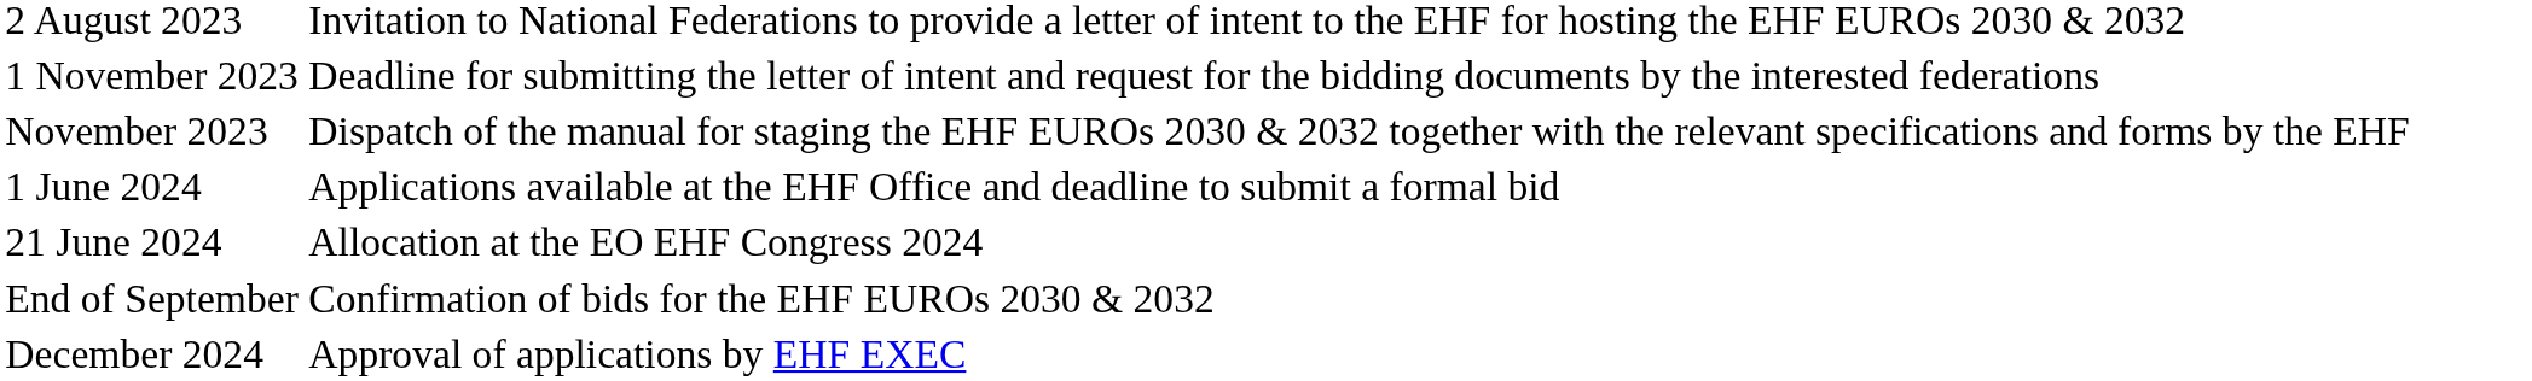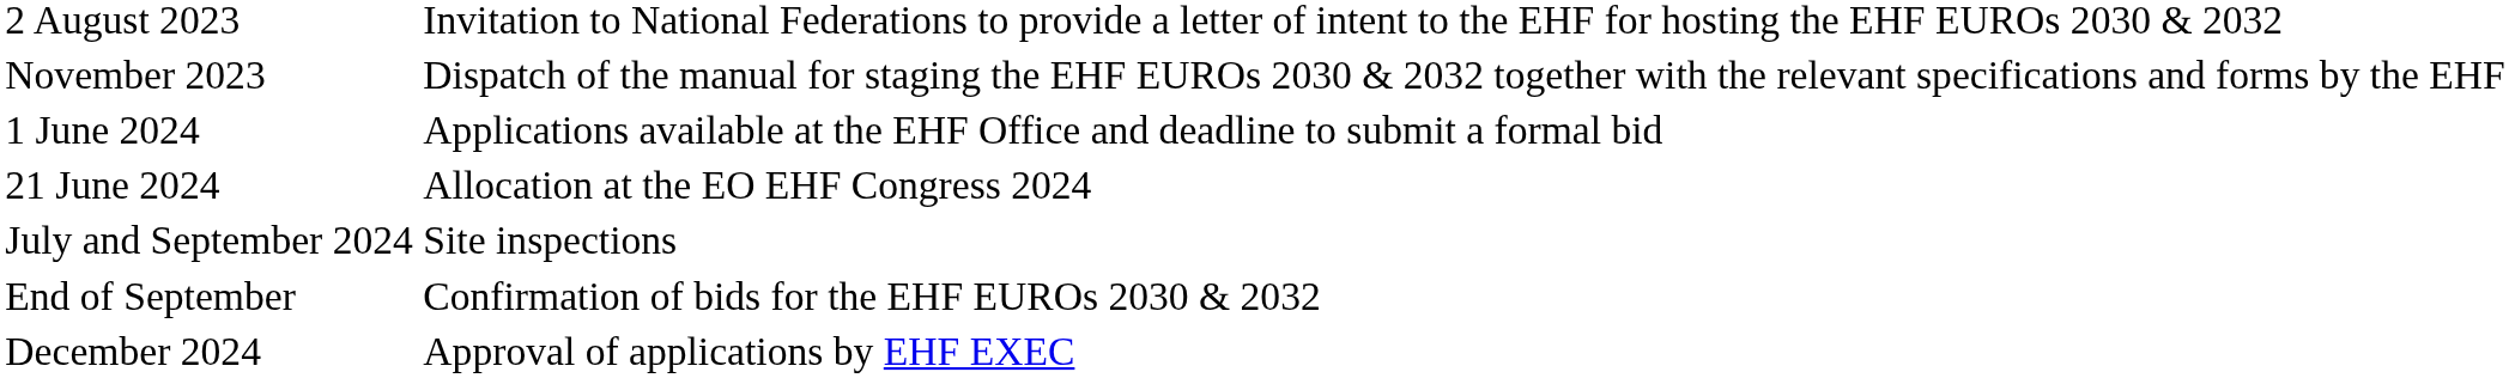- row: 1 November 2023 | Deadline for submitting the letter of intent and request for the bidding documents by the interested federations
+ row: July and September 2024 | Site inspections
